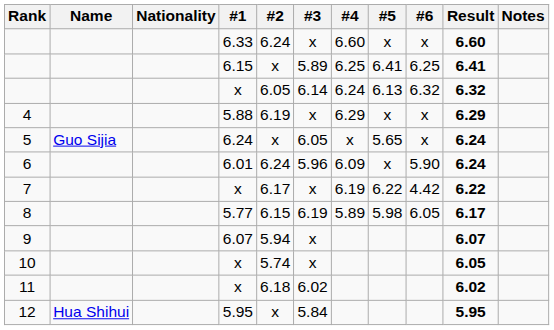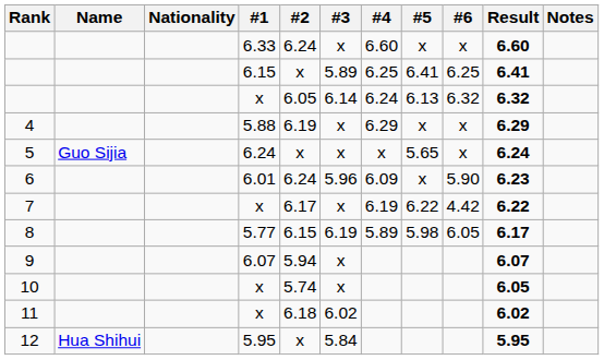5 | #3: 6.05 -> x
6 | Result: 6.24 -> 6.23
